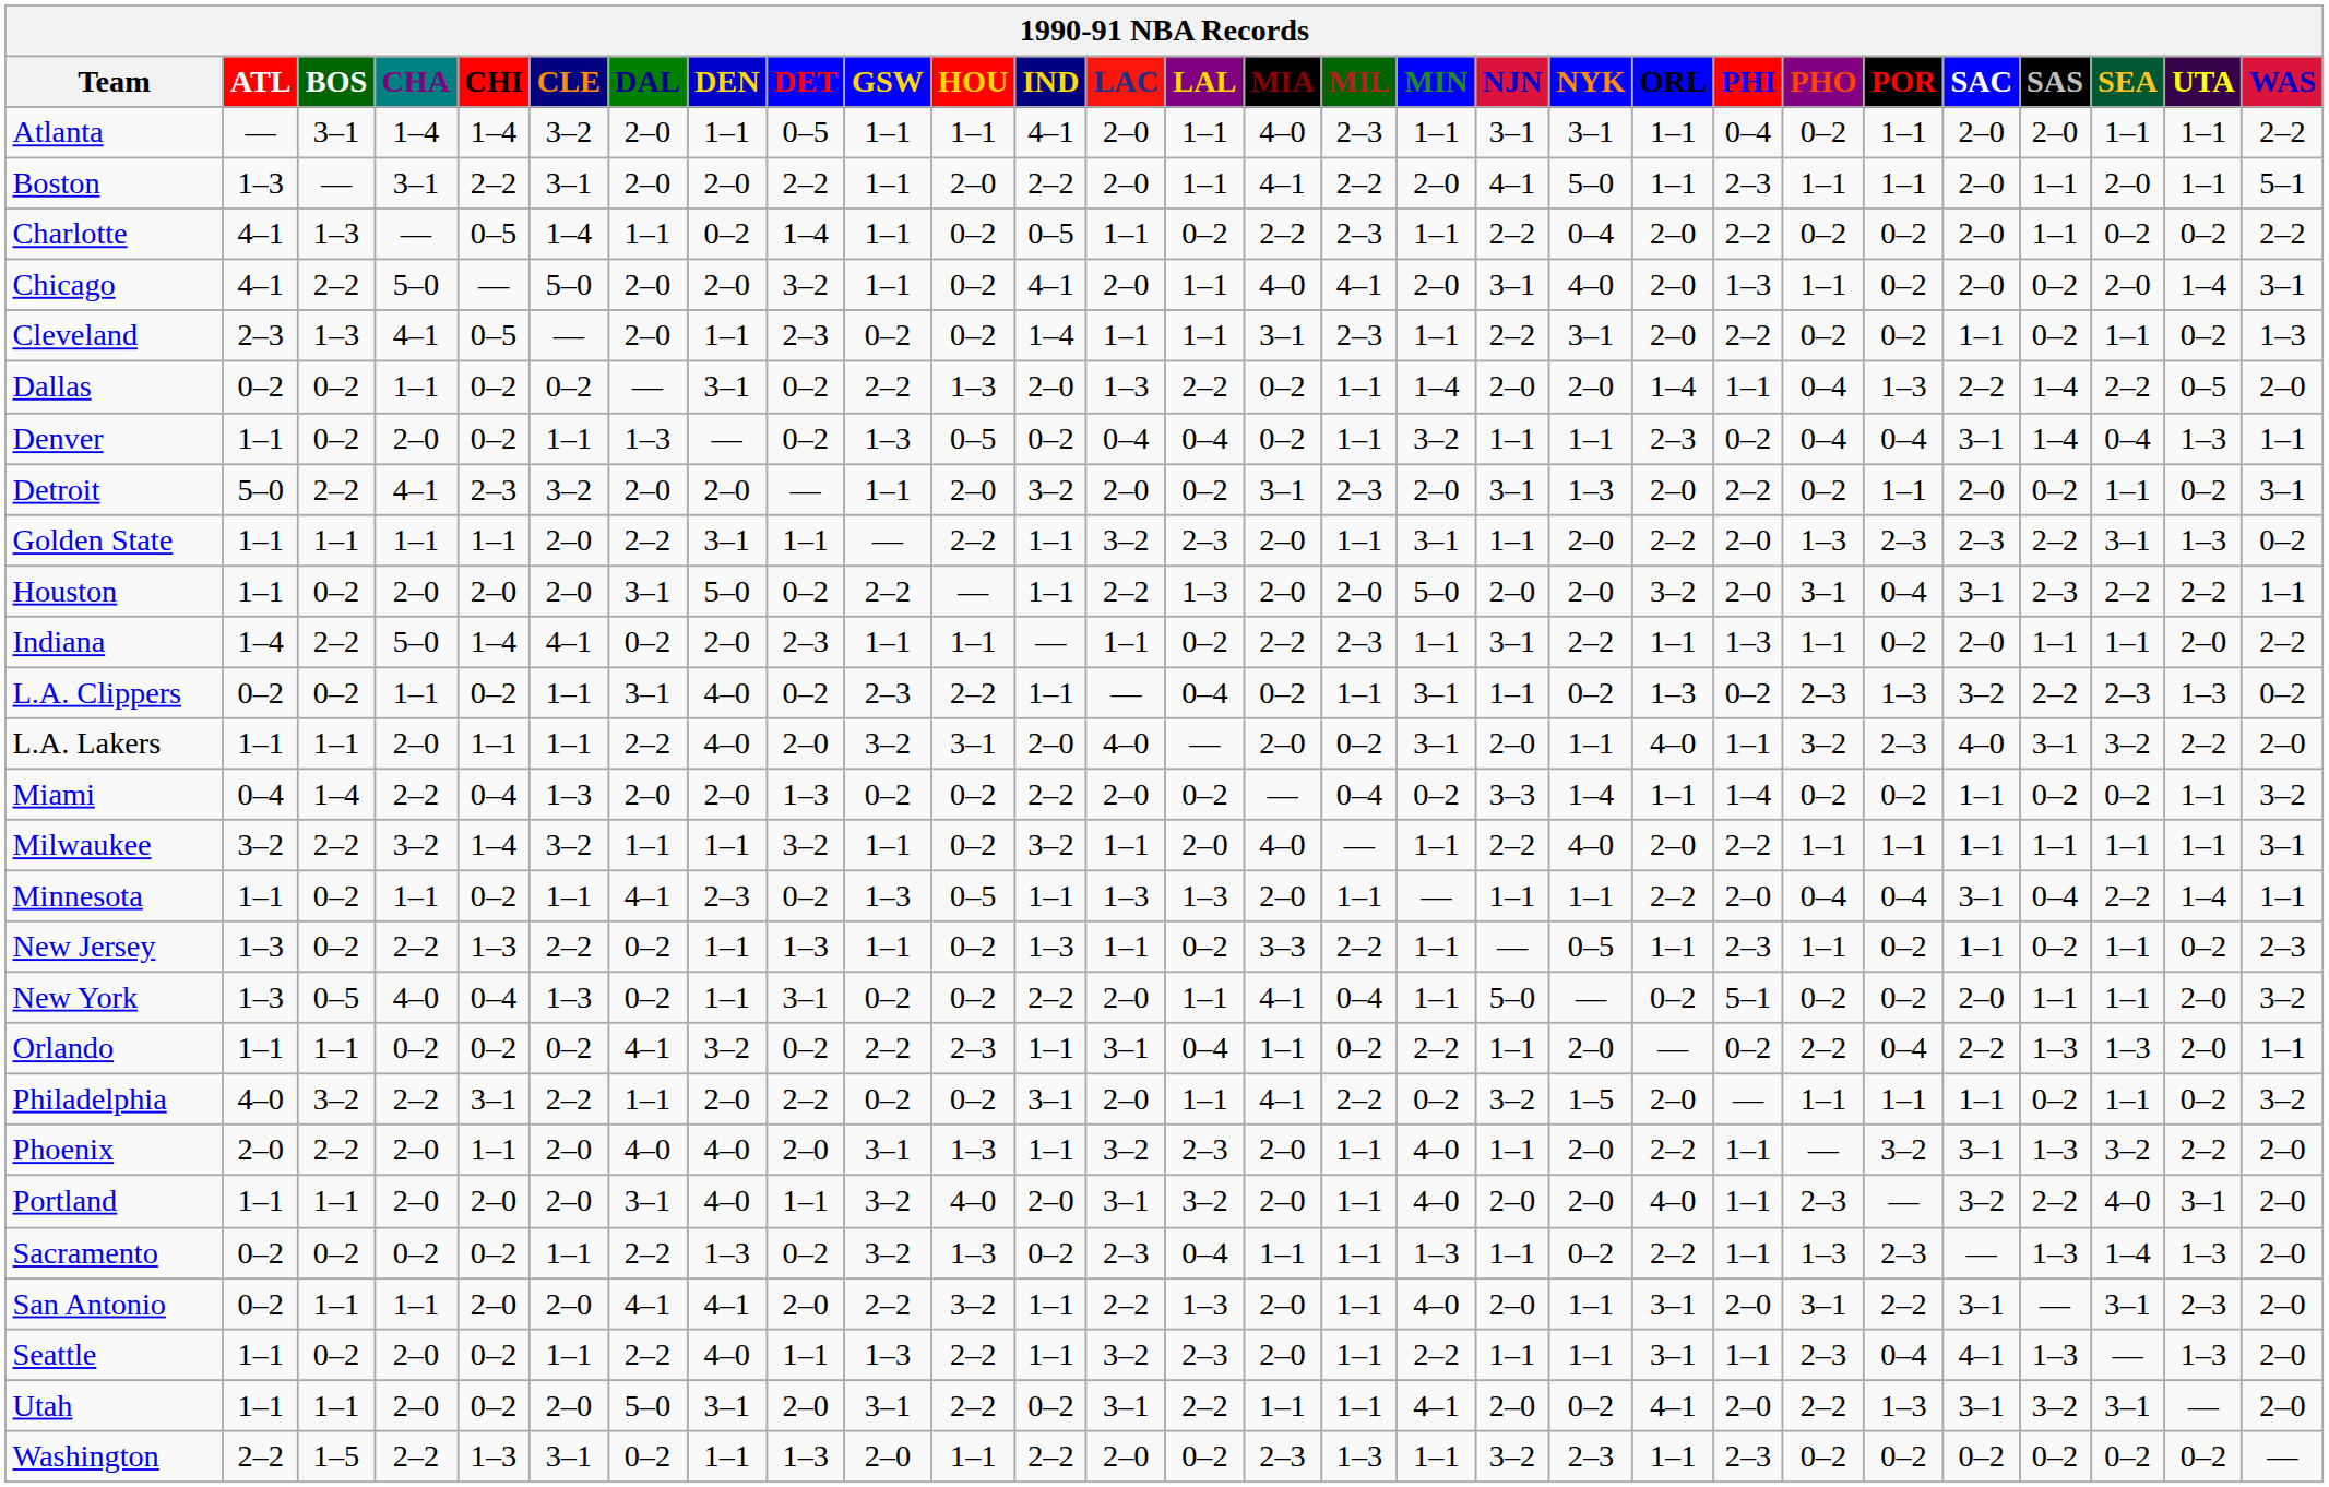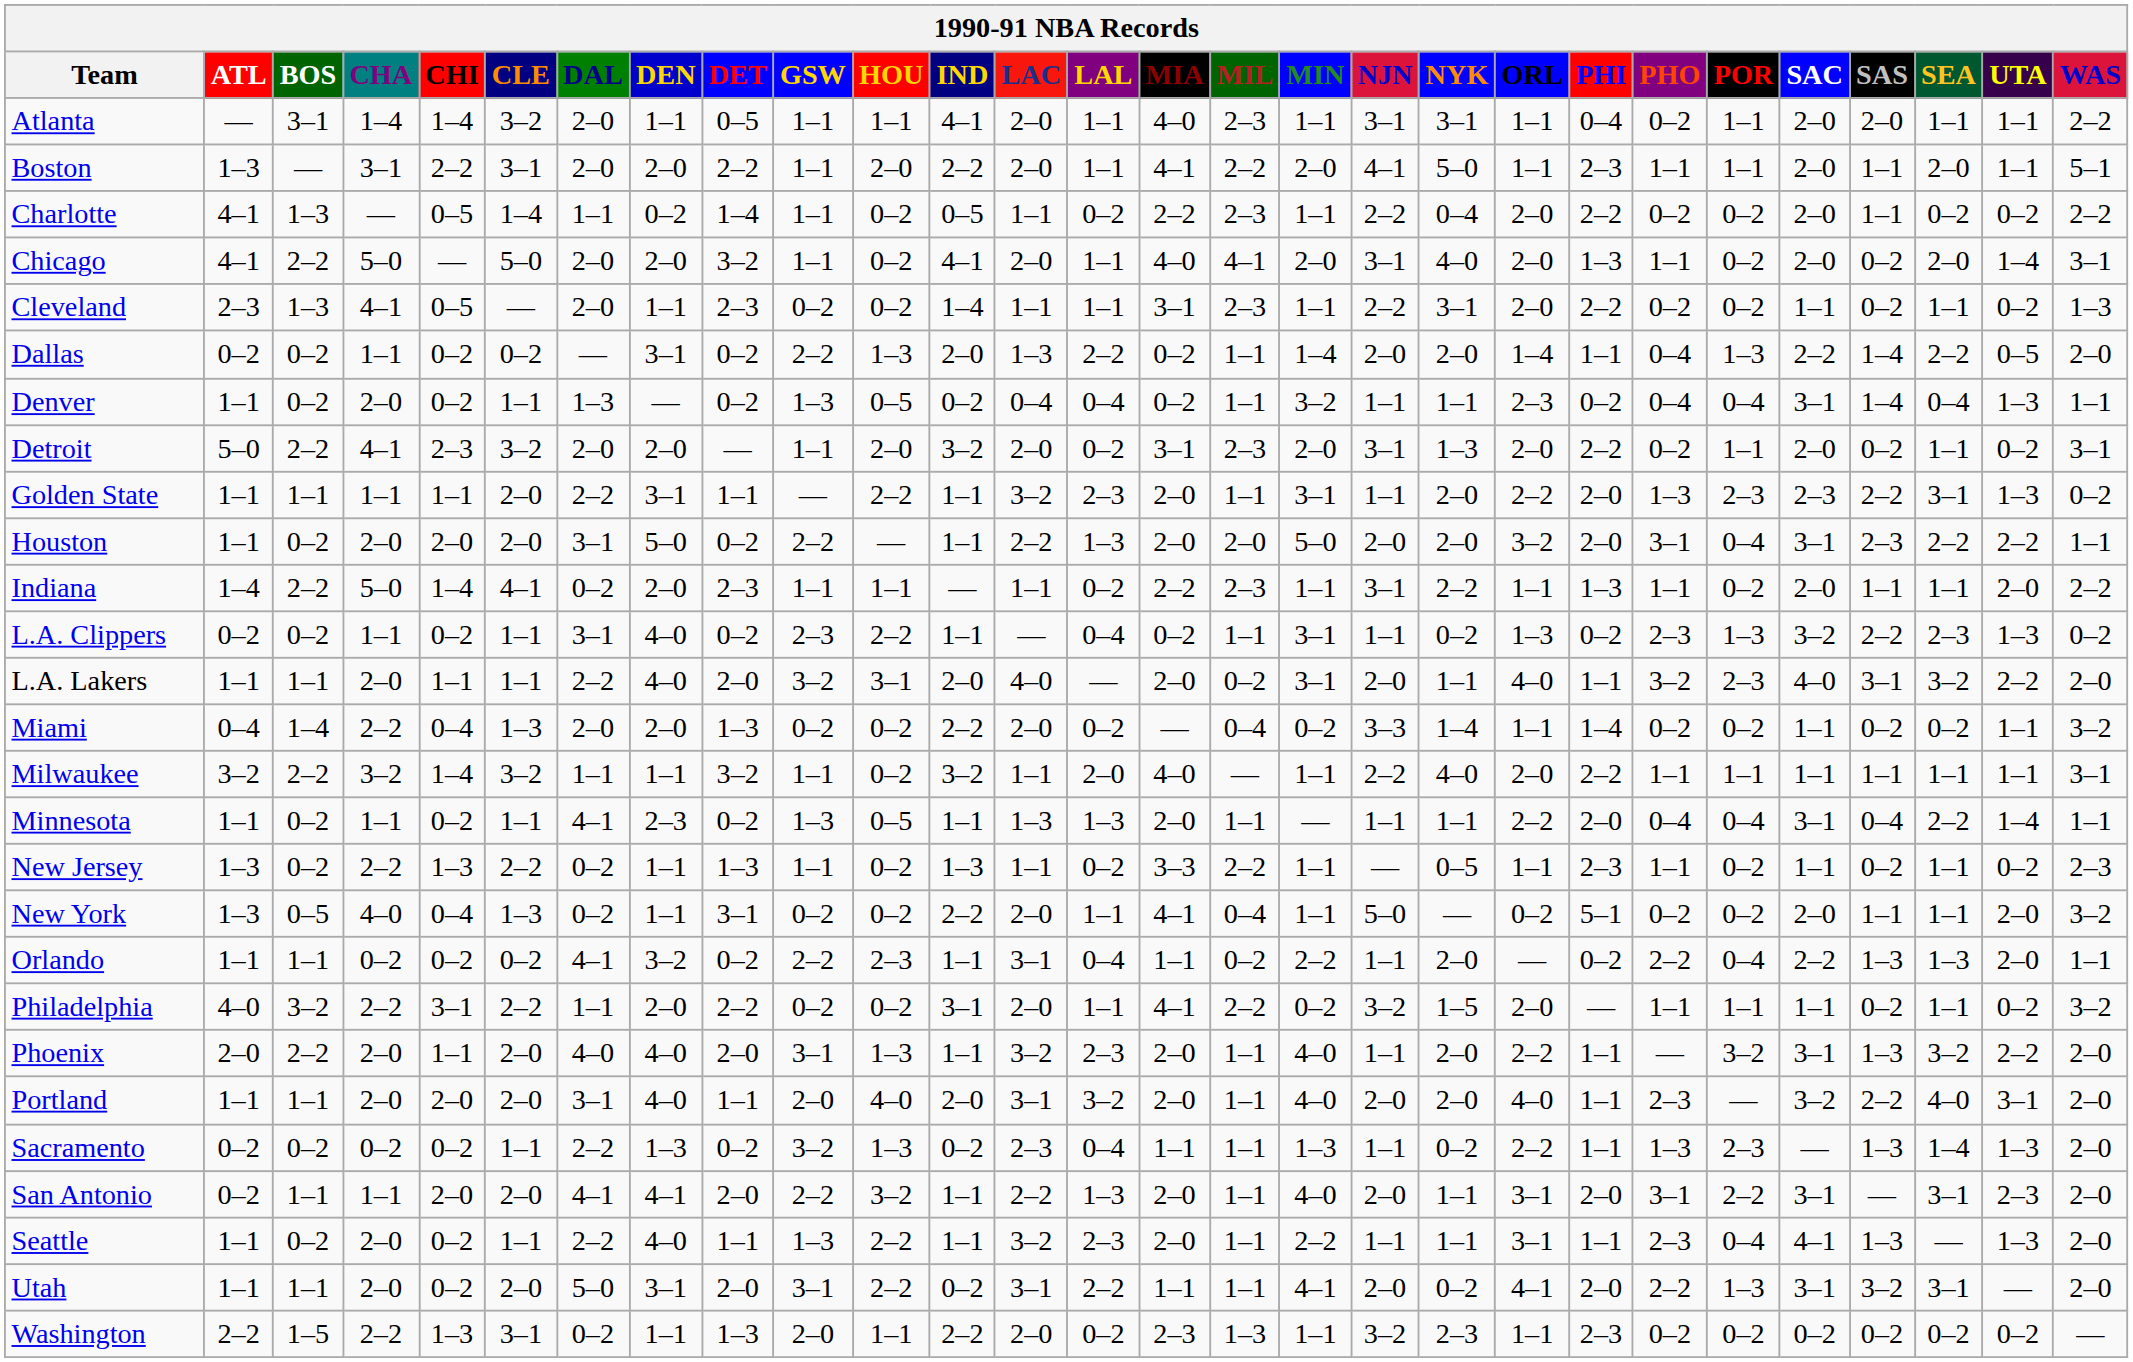Portland | GSW: 3–2 -> 2–0
